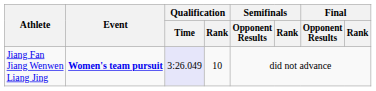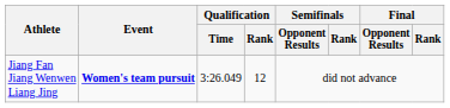Jiang Fan Jiang Wenwen Liang Jing | Qualification / Time: lavender background -> no background
Jiang Fan Jiang Wenwen Liang Jing | Qualification / Rank: 10 -> 12
